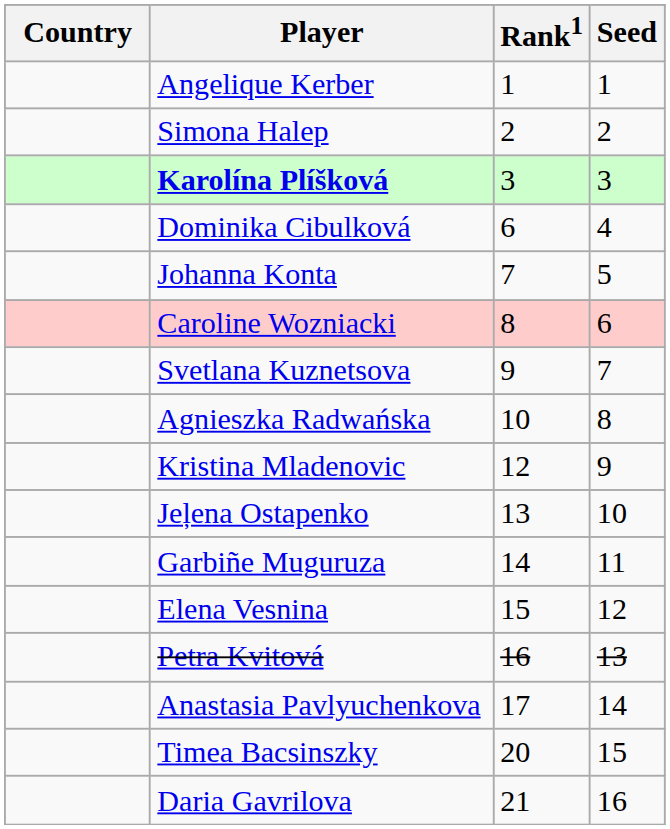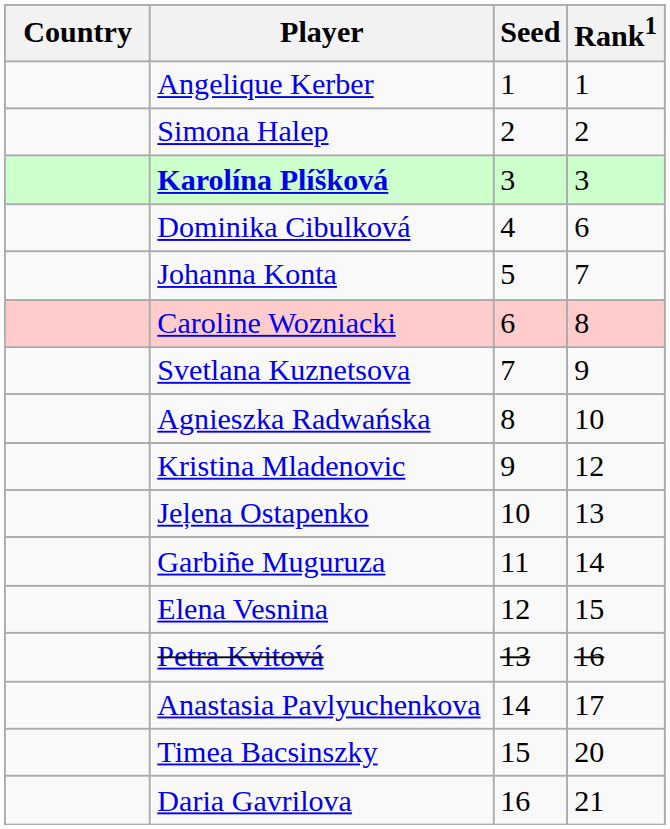columns swapped: Rank1 <-> Seed
